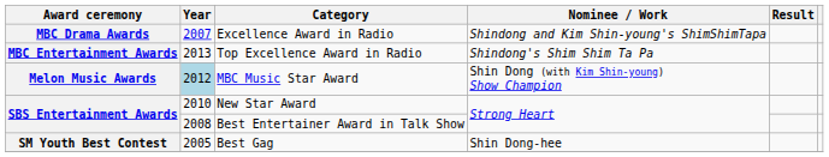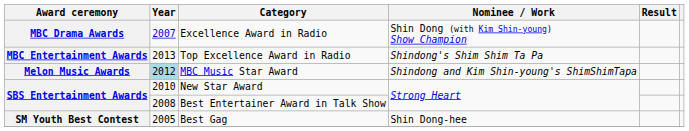Excellence Award in Radio | Nominee / Work: Shindong and Kim Shin-young's ShimShimTapa -> Shin Dong (with Kim Shin-young) Show Champion
MBC Music Star Award | Nominee / Work: Shin Dong (with Kim Shin-young) Show Champion -> Shindong and Kim Shin-young's ShimShimTapa
